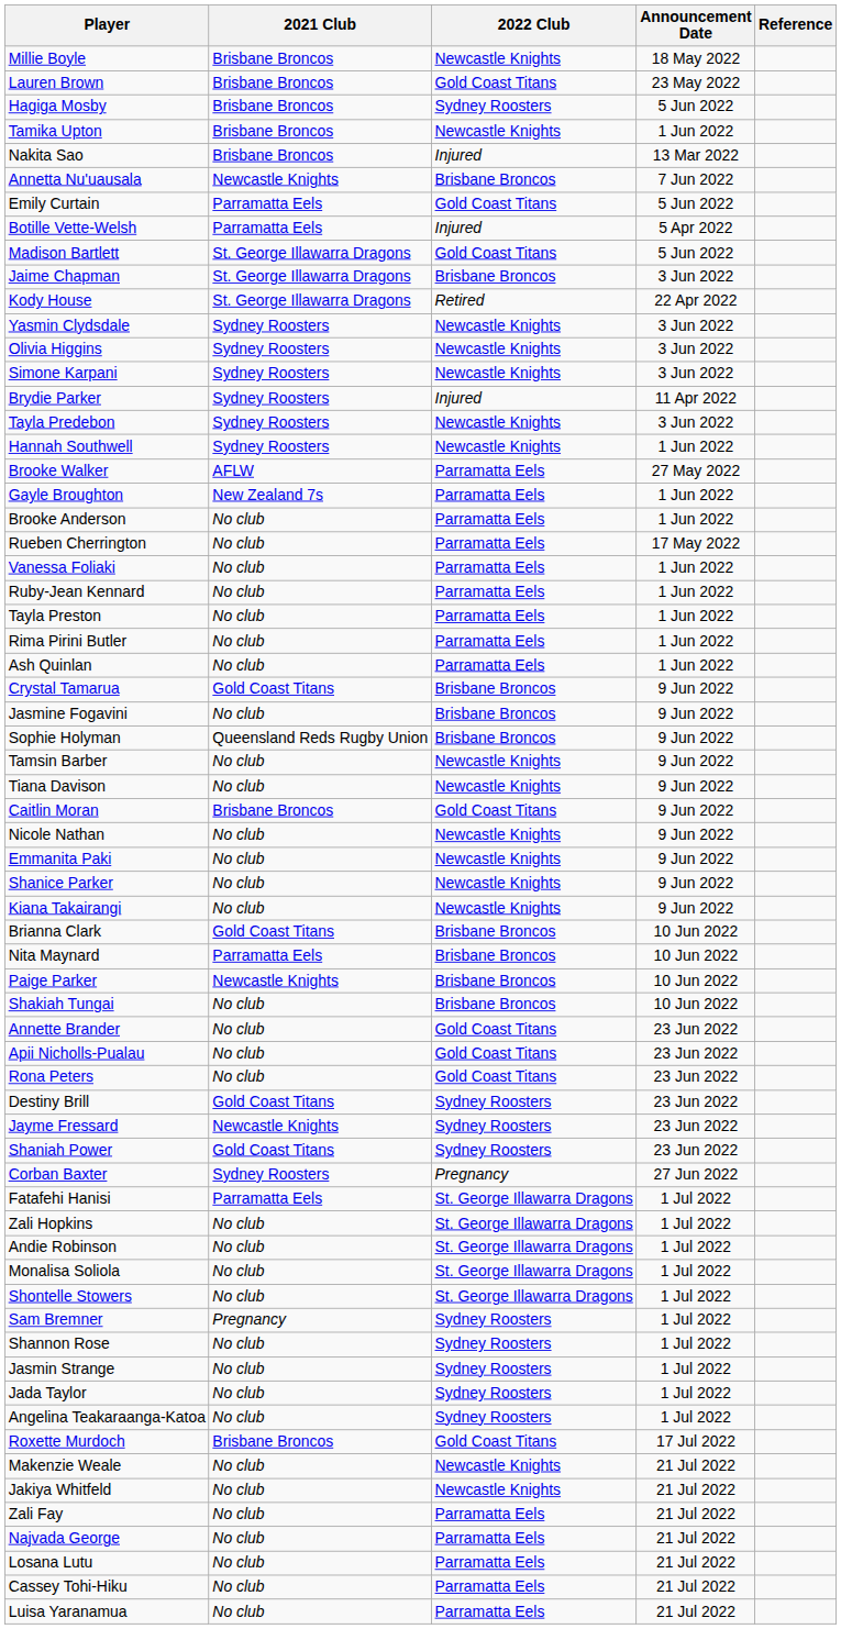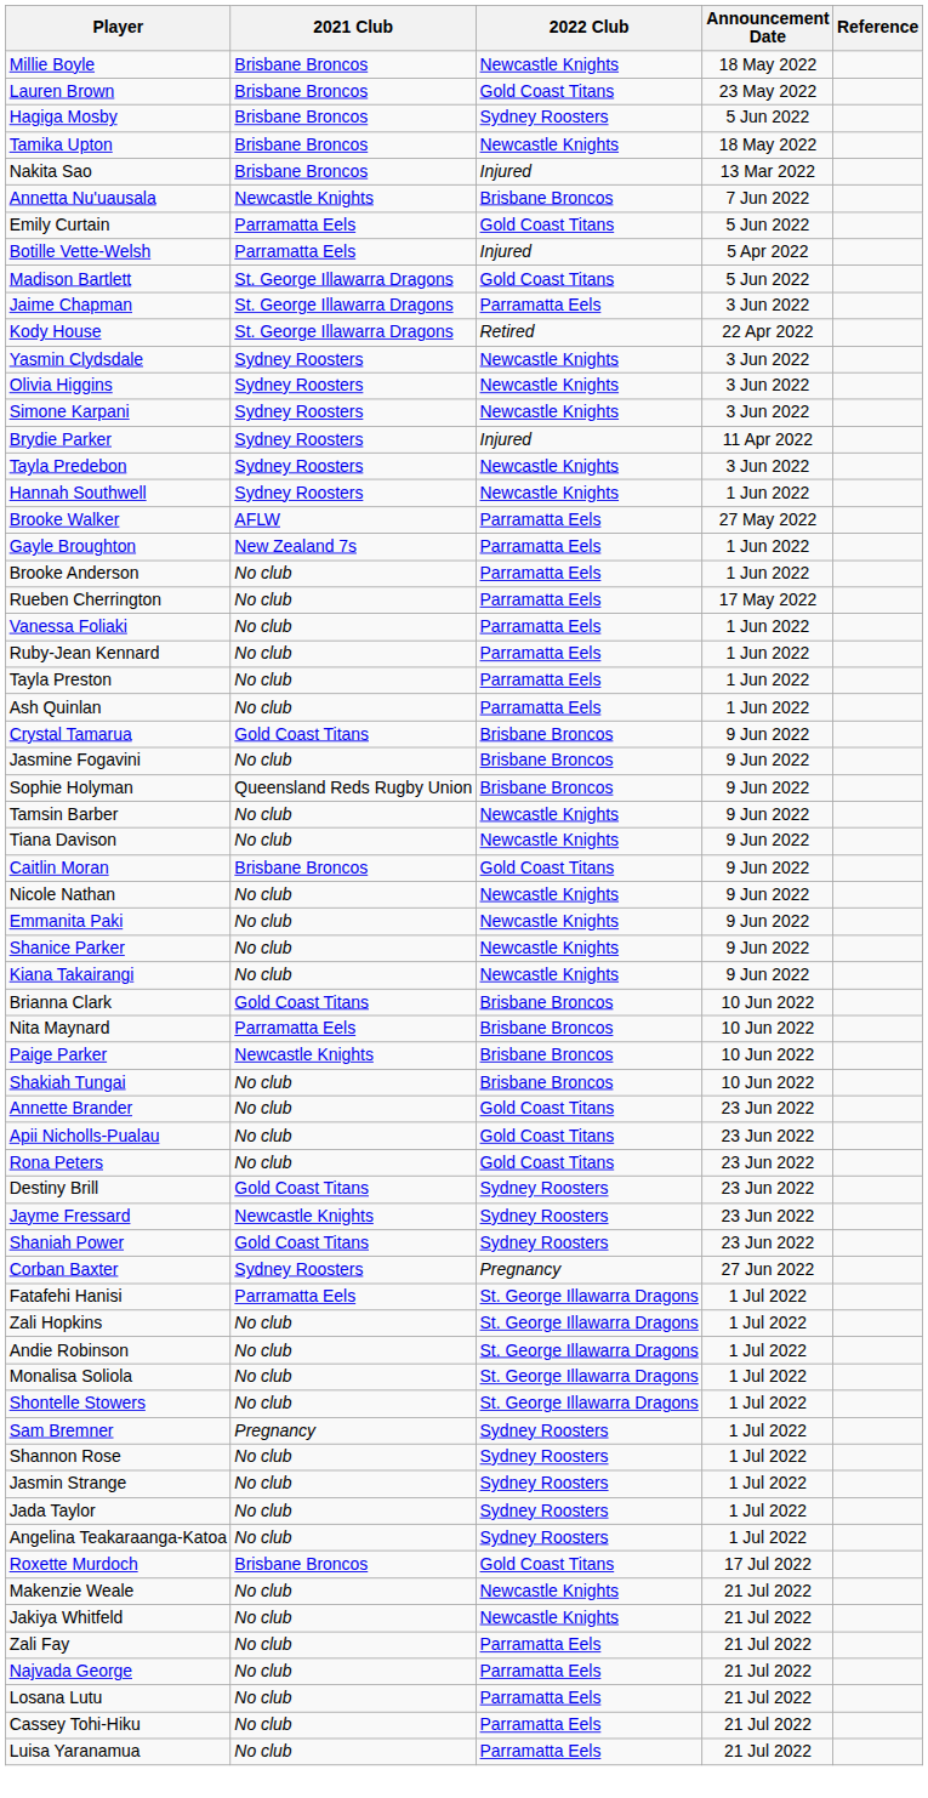Tamika Upton | Announcement Date: 1 Jun 2022 -> 18 May 2022
Jaime Chapman | 2022 Club: Brisbane Broncos -> Parramatta Eels
- row: Rima Pirini Butler | No club | Parramatta Eels | 1 Jun 2022
